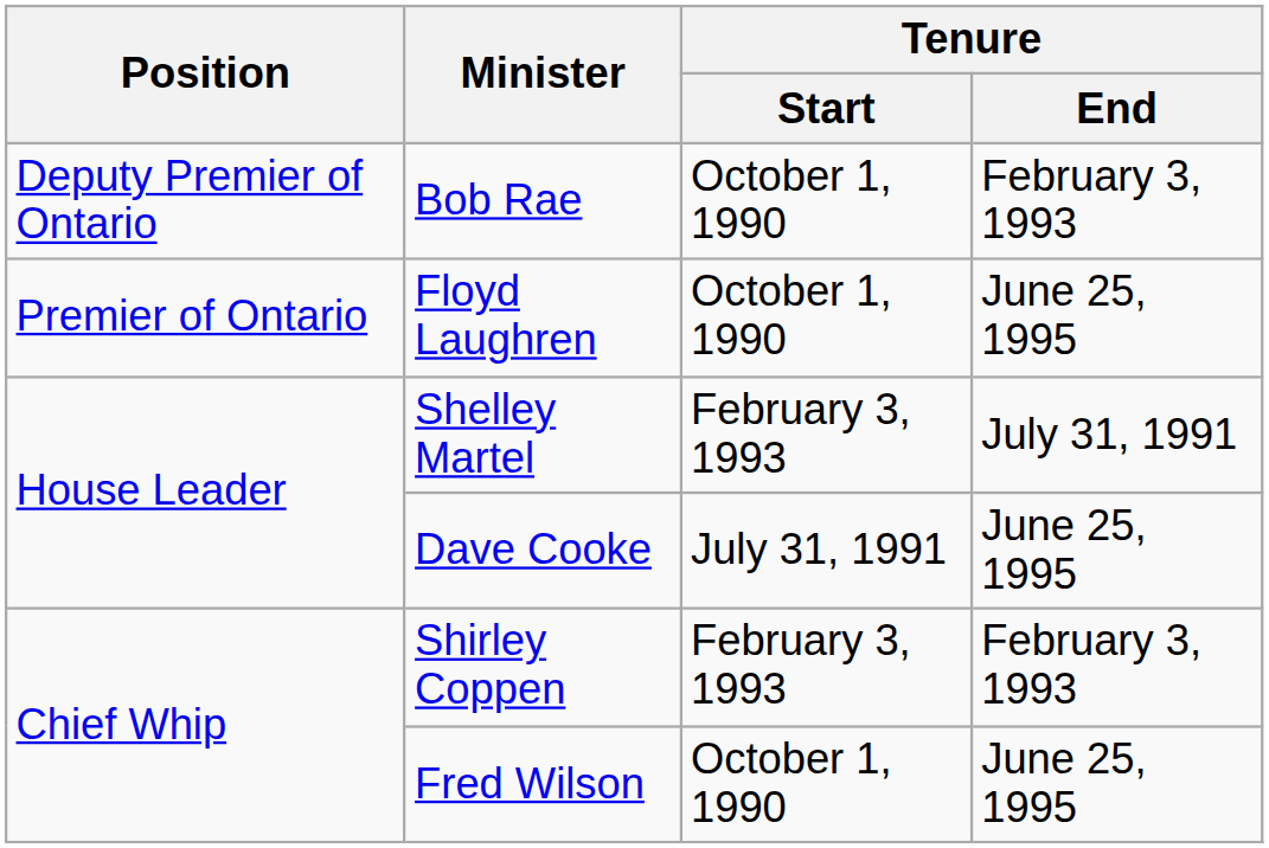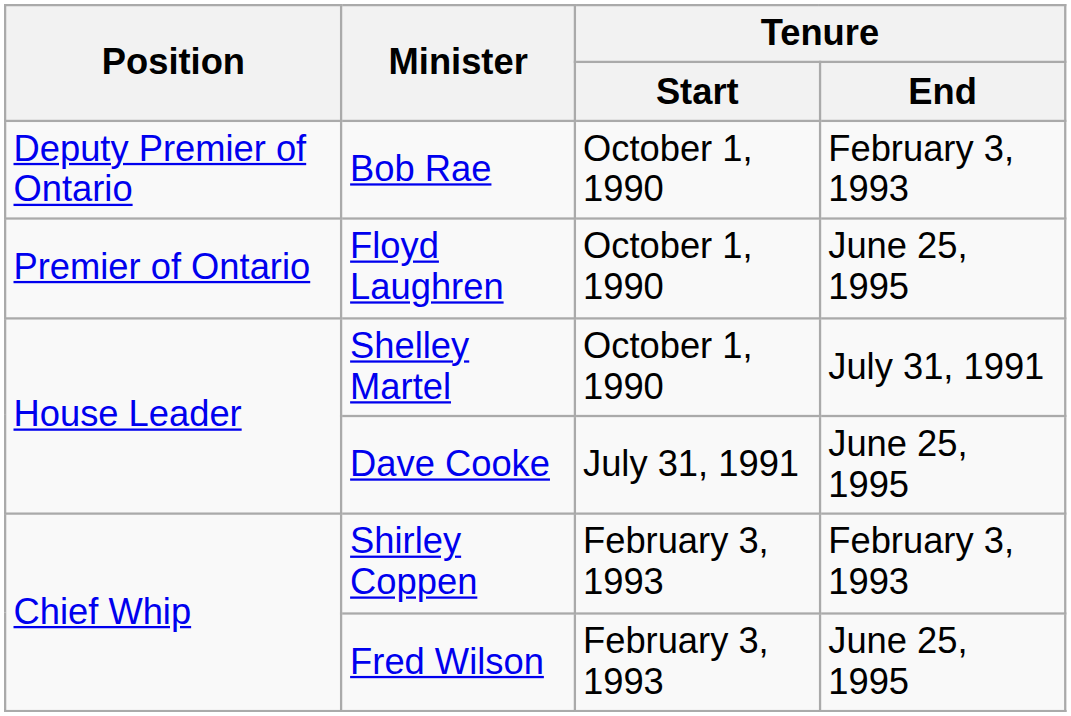Shelley Martel | Tenure / Start: February 3, 1993 -> October 1, 1990
Fred Wilson | Tenure / Start: October 1, 1990 -> February 3, 1993
